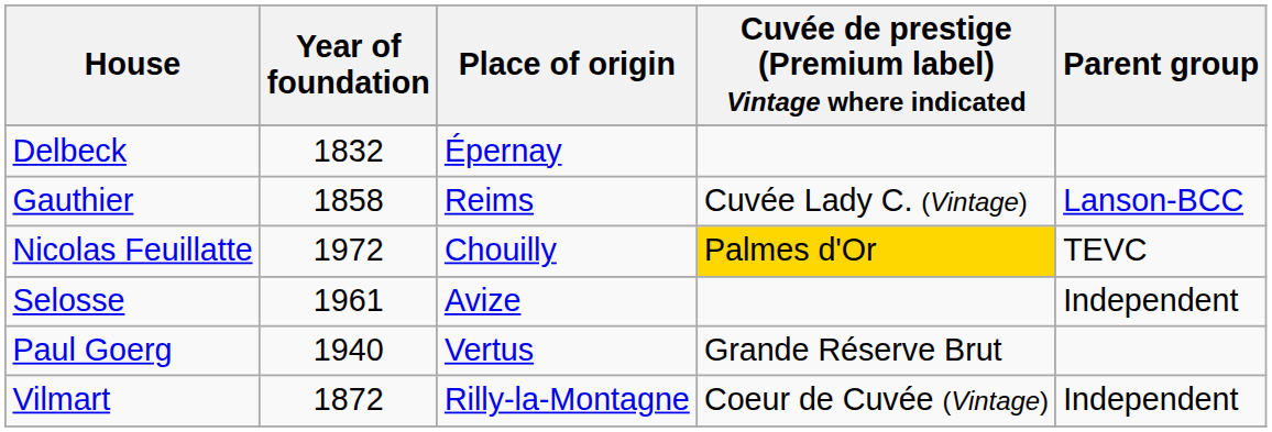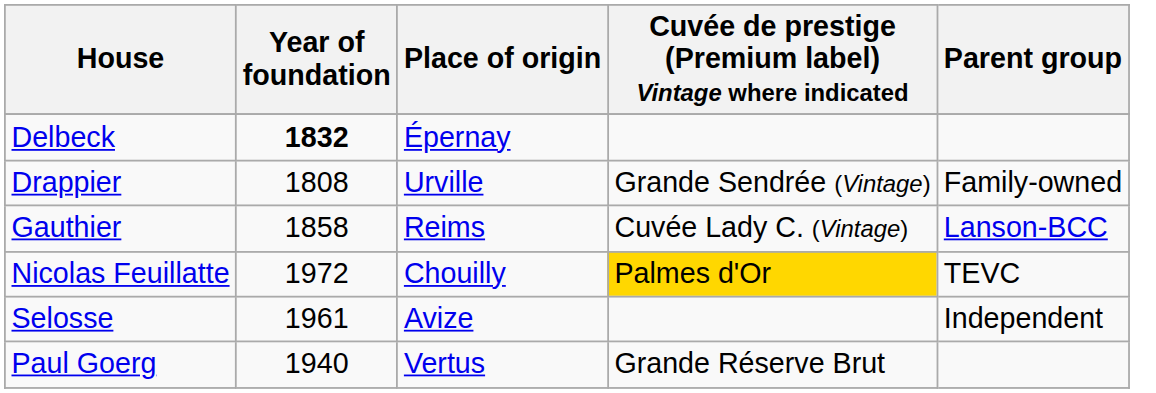Delbeck | Year of foundation: normal -> bold
+ row: Drappier | 1808 | Urville | Grande Sendrée (Vintage) | Family-owned
- row: Vilmart | 1872 | Rilly-la-Montagne | Coeur de Cuvée (Vintage) | Independent
